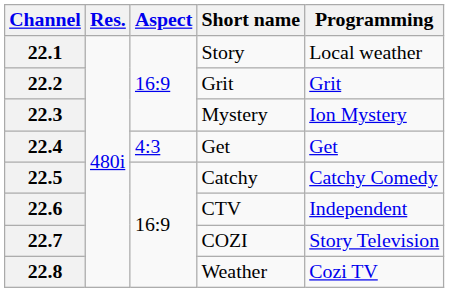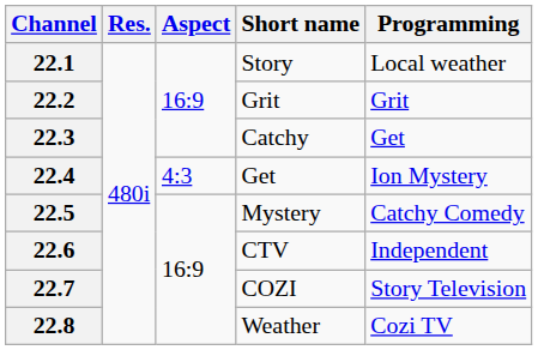22.3 | Short name: Mystery -> Catchy
22.3 | Programming: Ion Mystery -> Get
22.4 | Programming: Get -> Ion Mystery
22.5 | Short name: Catchy -> Mystery
